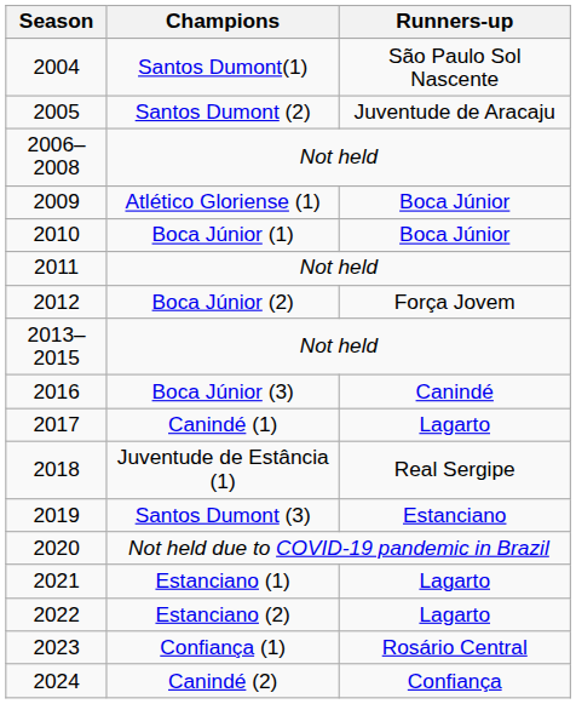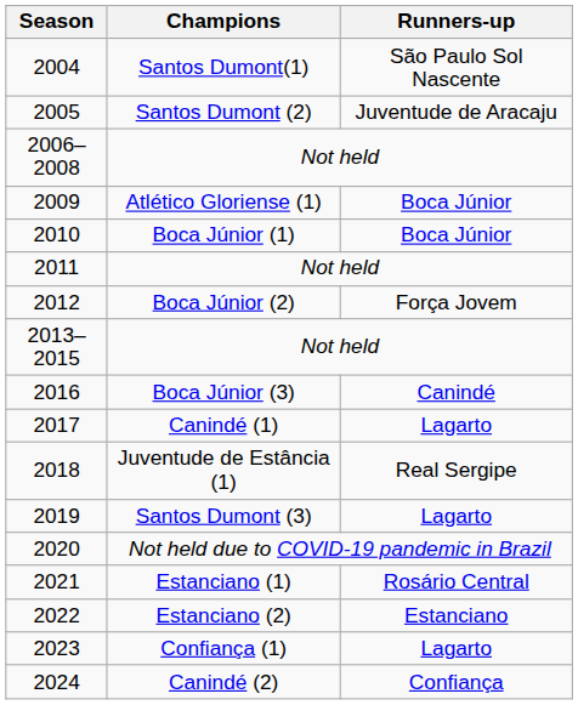2019 | Runners-up: Estanciano -> Lagarto
2021 | Runners-up: Lagarto -> Rosário Central
2022 | Runners-up: Lagarto -> Estanciano
2023 | Runners-up: Rosário Central -> Lagarto
